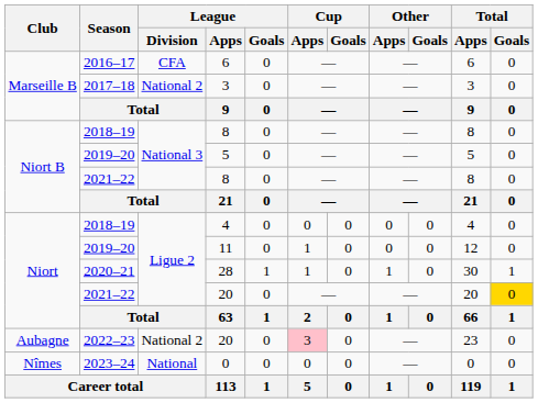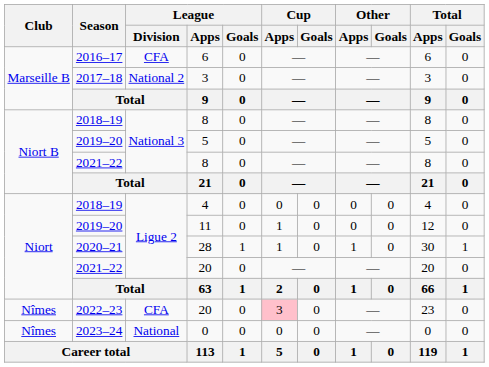2021–22 / 20 | Total / Goals: gold background -> no background
2022–23 / 20 | Club: Aubagne -> Nîmes
2022–23 / 20 | League / Division: National 2 -> CFA
